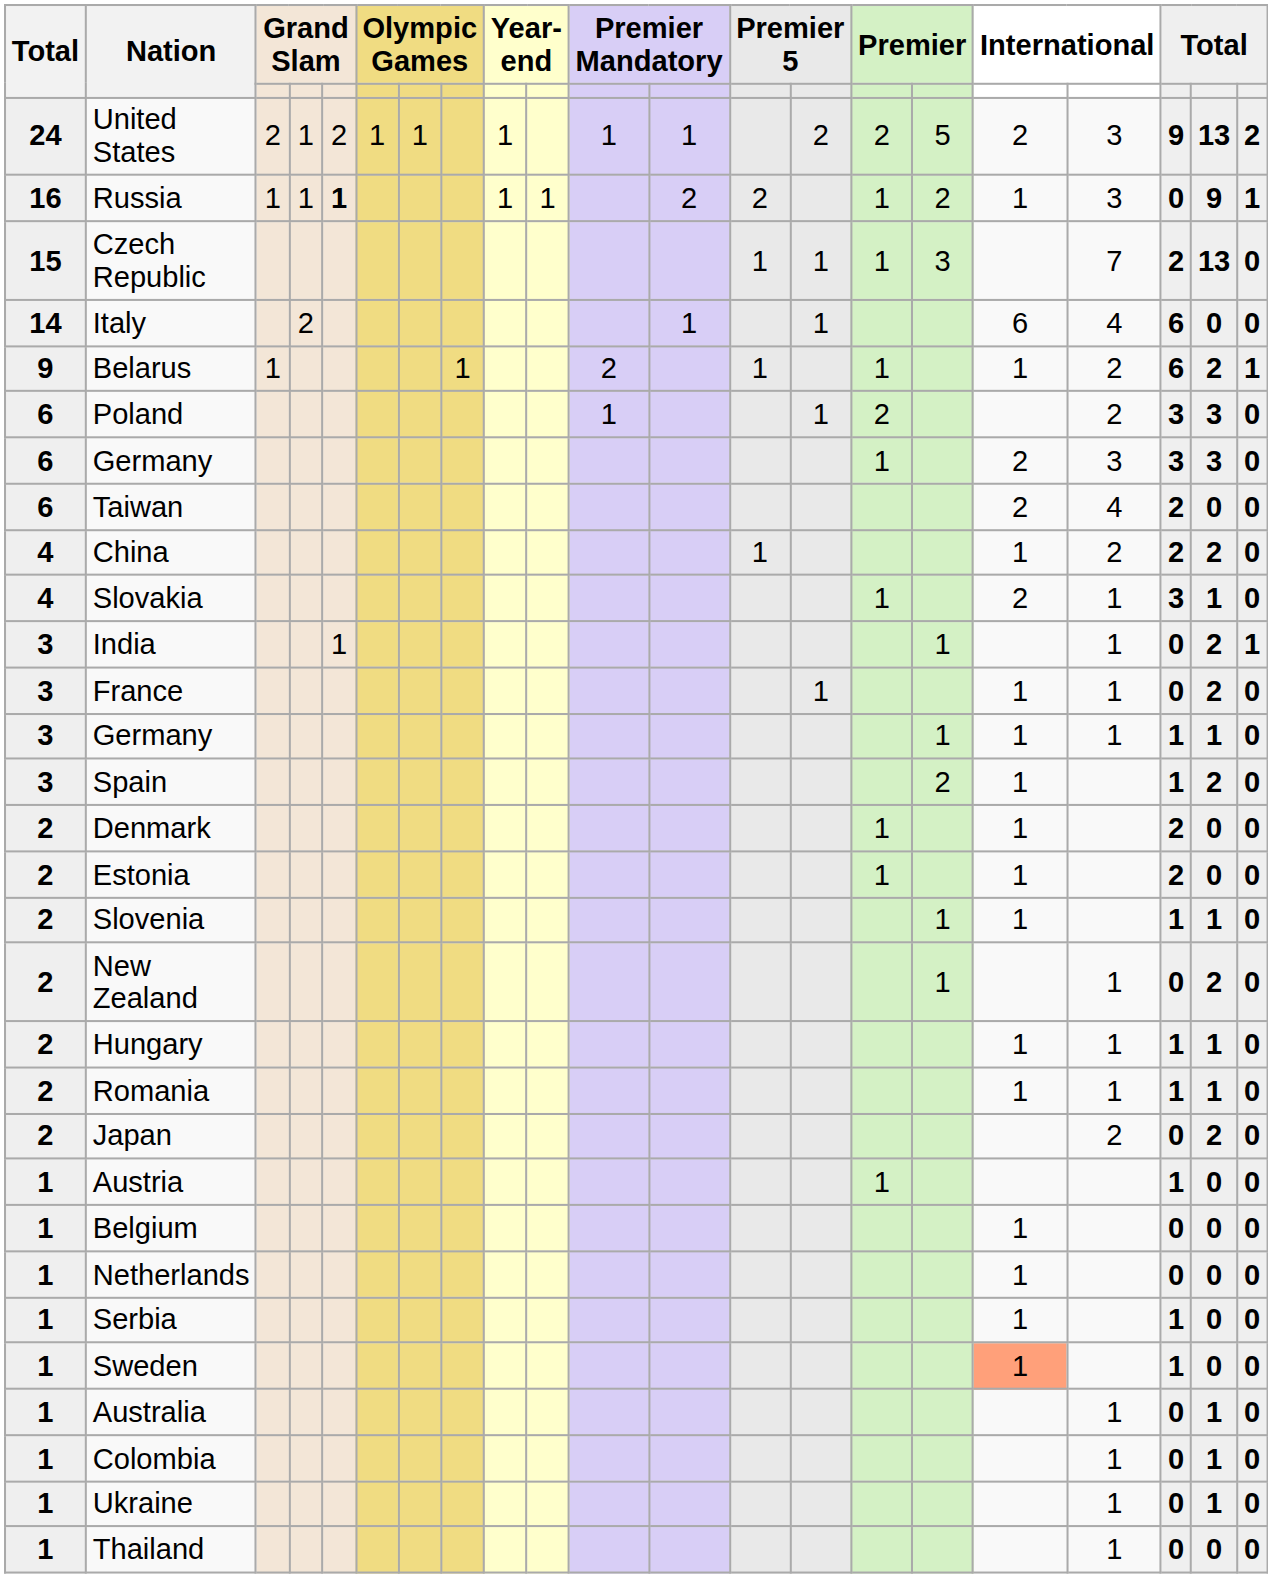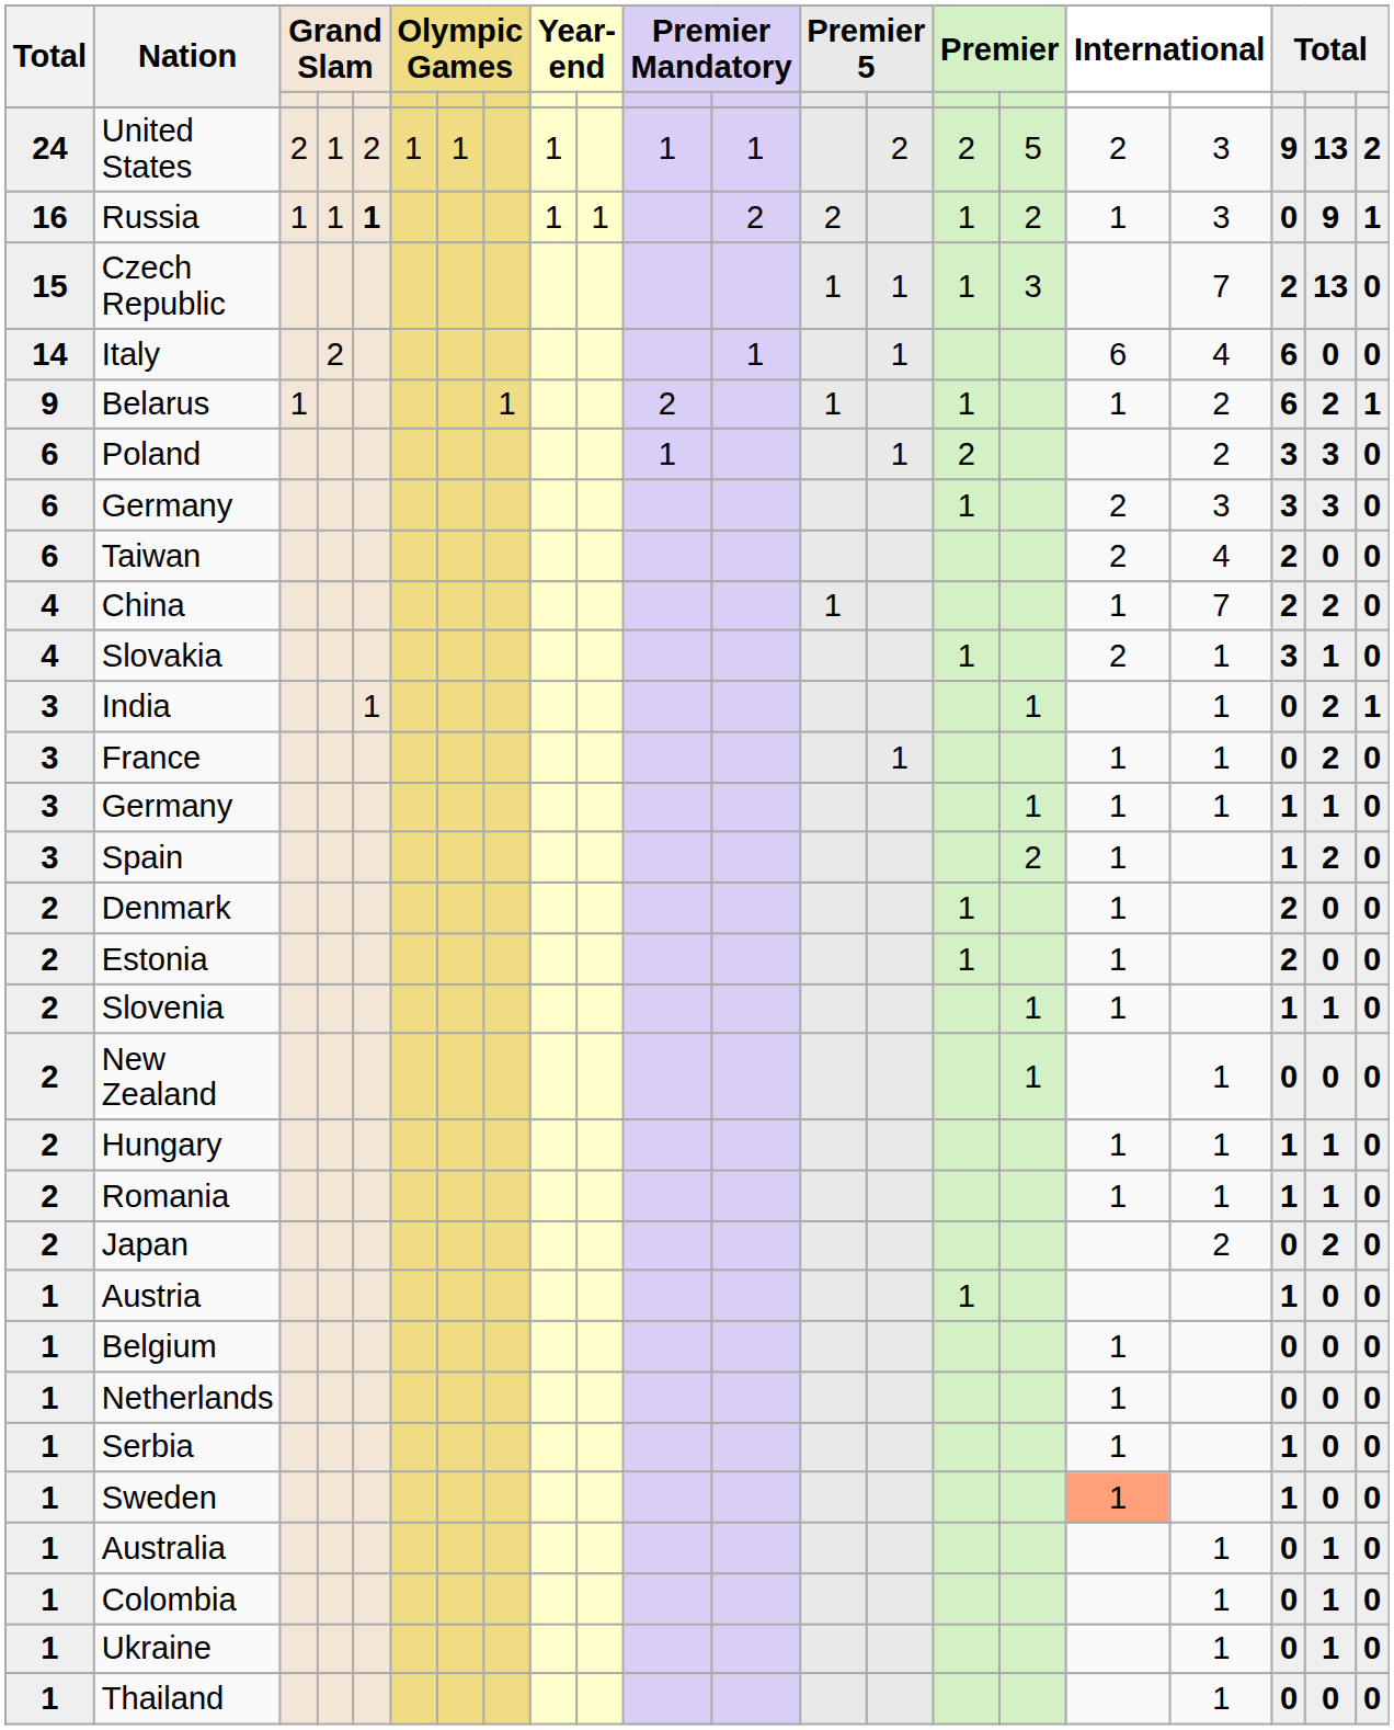China | column 18: 2 -> 7
New Zealand | column 20: 2 -> 0
